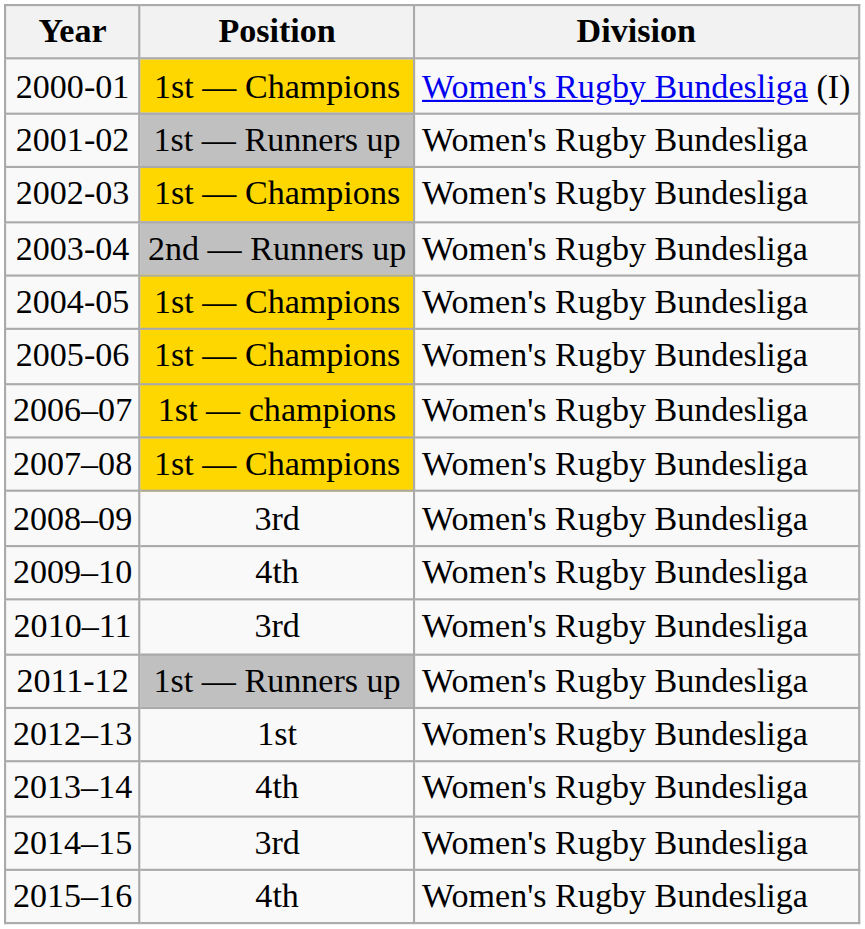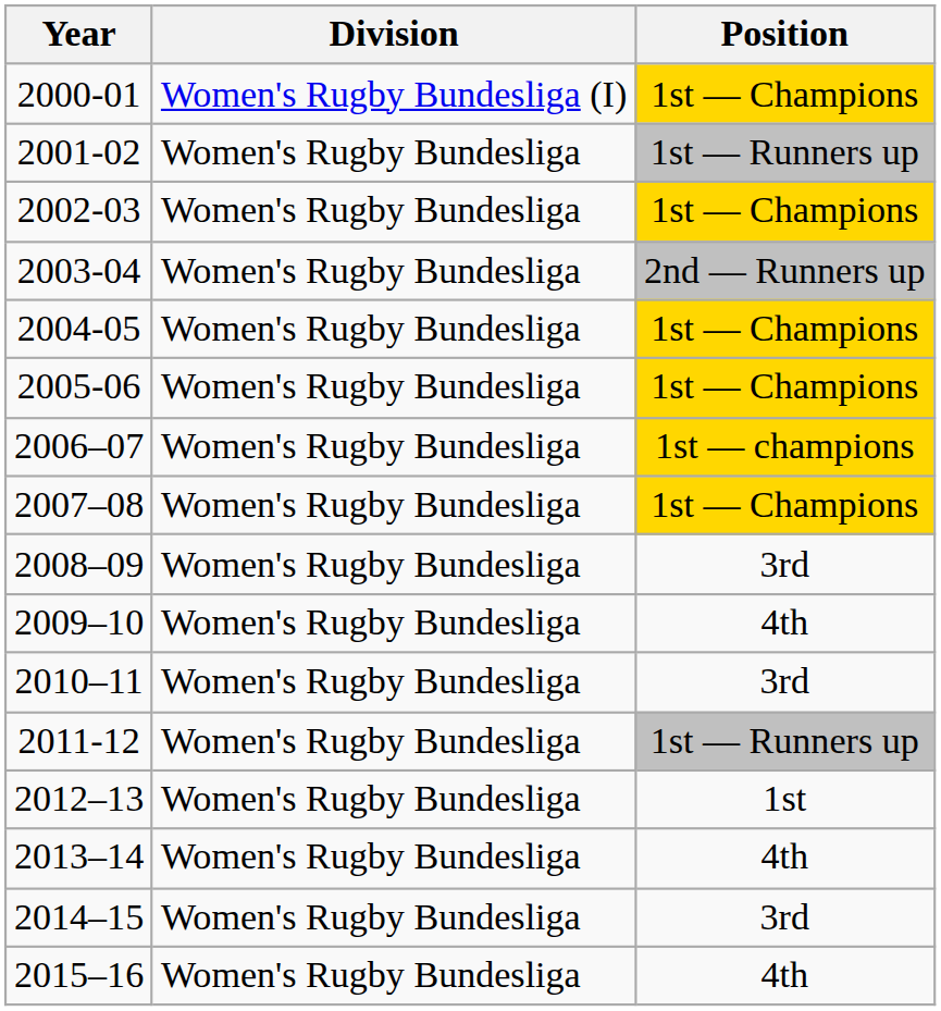columns swapped: Division <-> Position
